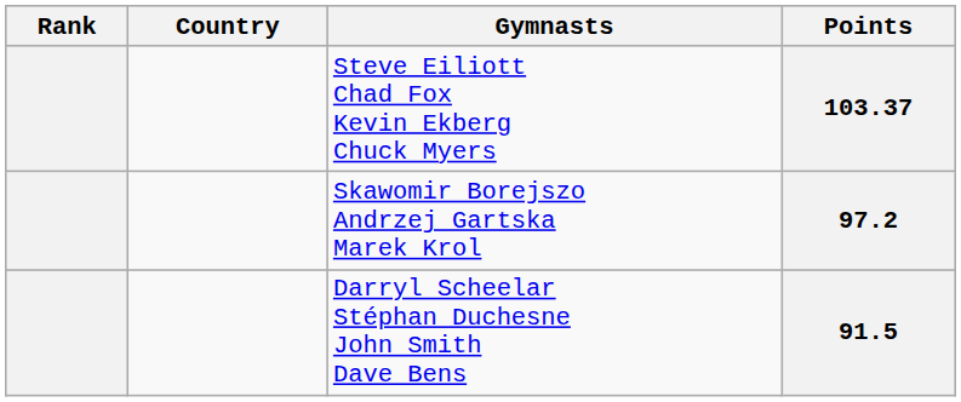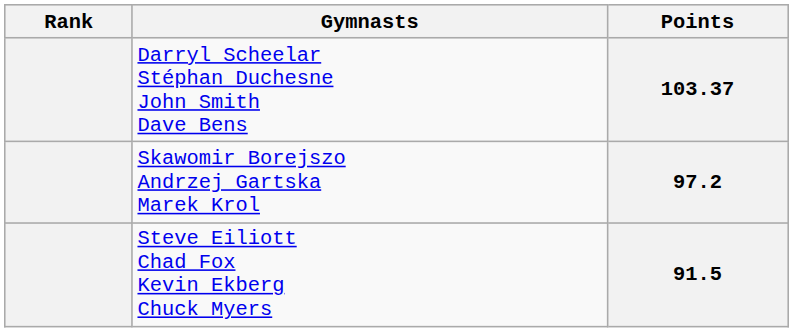- column: Country
103.37 | Gymnasts: Steve Eiliott Chad Fox Kevin Ekberg Chuck Myers -> Darryl Scheelar Stéphan Duchesne John Smith Dave Bens
91.5 | Gymnasts: Darryl Scheelar Stéphan Duchesne John Smith Dave Bens -> Steve Eiliott Chad Fox Kevin Ekberg Chuck Myers
